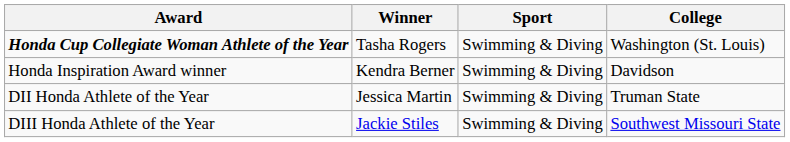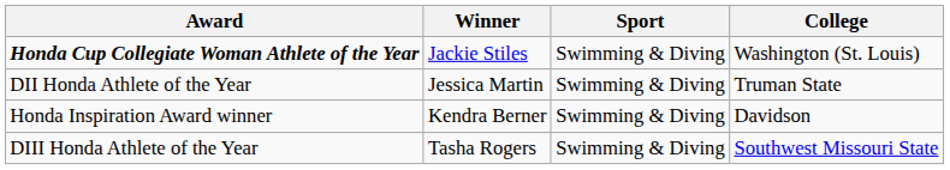Honda Cup Collegiate Woman Athlete of the Year | Winner: Tasha Rogers -> Jackie Stiles
rows swapped: Honda Inspiration Award winner <-> DII Honda Athlete of the Year
DIII Honda Athlete of the Year | Winner: Jackie Stiles -> Tasha Rogers
